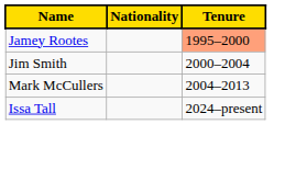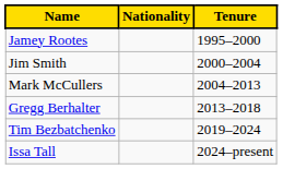Jamey Rootes | Tenure: lightsalmon background -> no background
+ row: Gregg Berhalter | 2013–2018
+ row: Tim Bezbatchenko | 2019–2024
